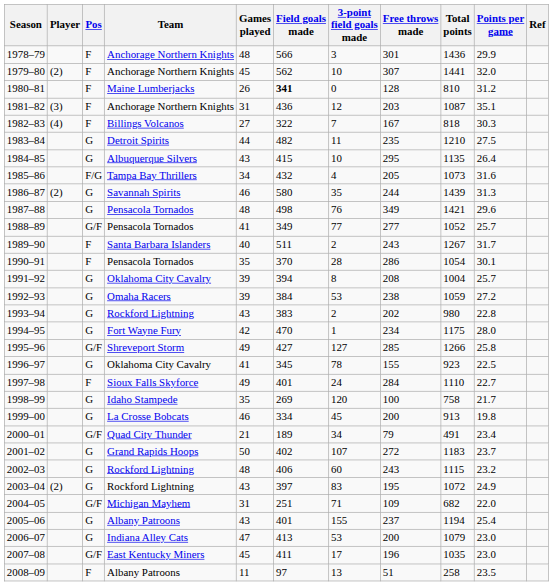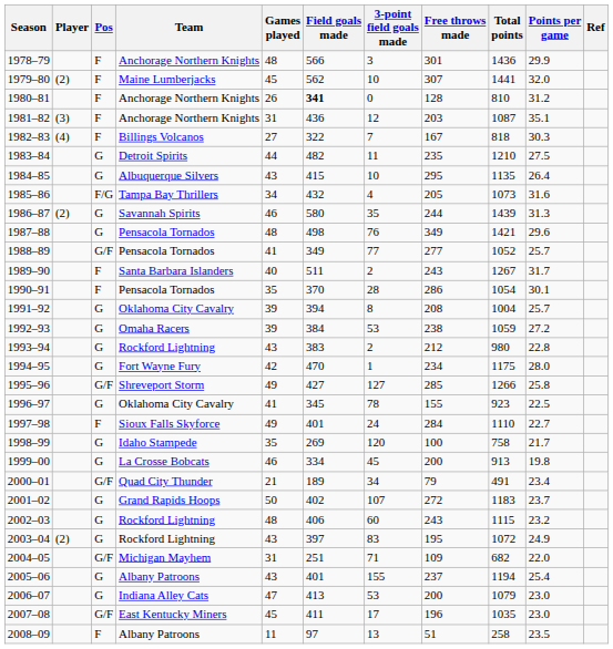1979–80 | Team: Anchorage Northern Knights -> Maine Lumberjacks
1980–81 | Team: Maine Lumberjacks -> Anchorage Northern Knights
1993–94 | Free throws made: 202 -> 212
